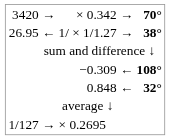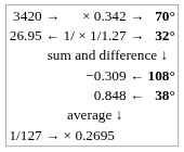1/ × 1/1.27 → | column 3: 38° -> 32°
0.848 ← | column 3: 32° -> 38°
